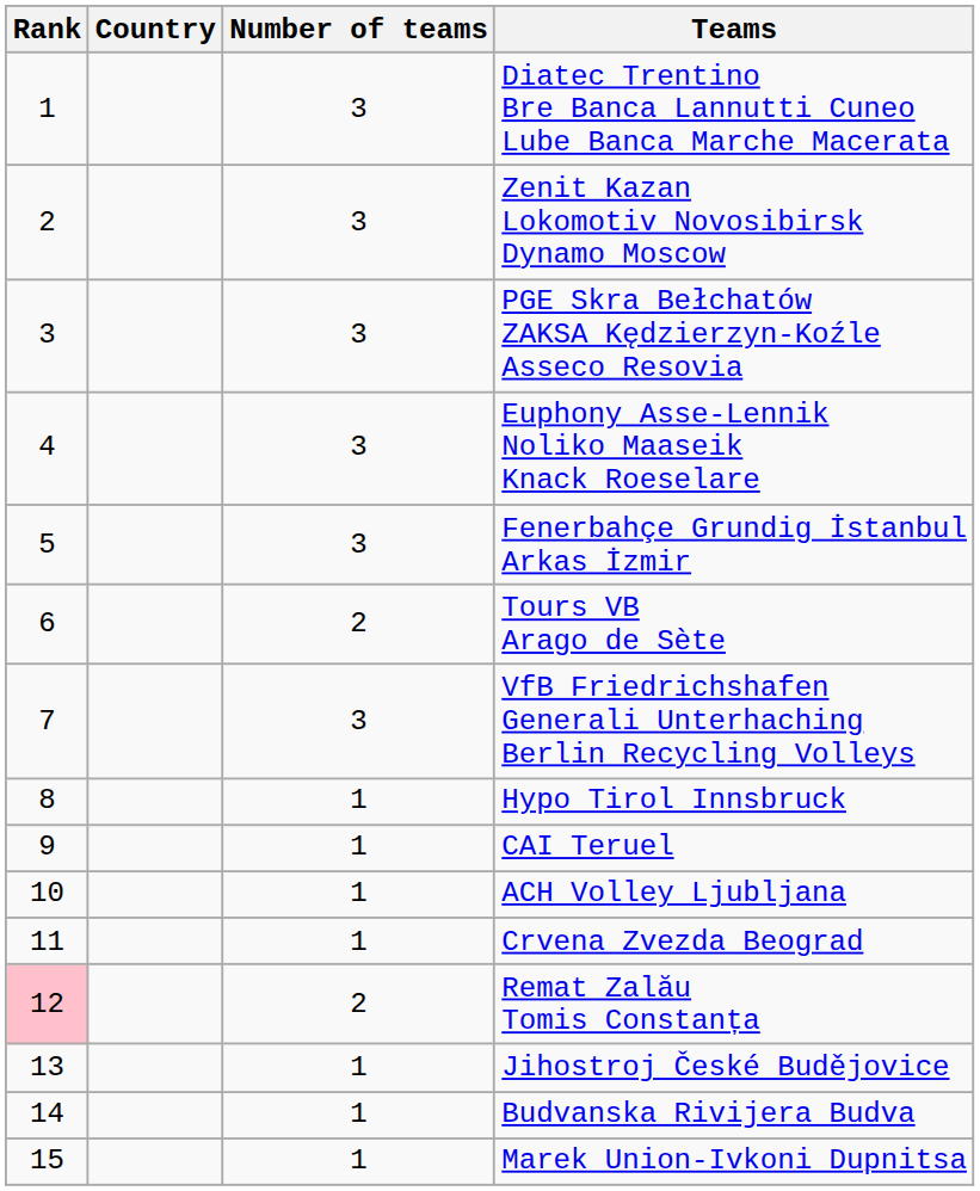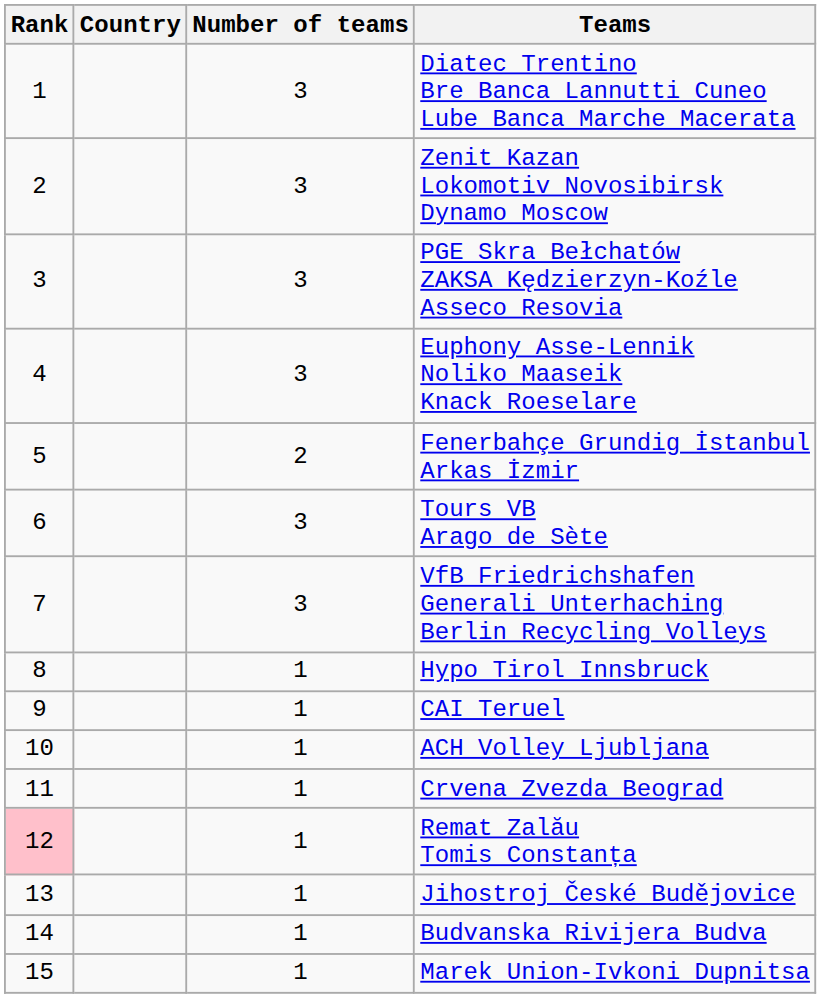Fenerbahçe Grundig İstanbul Arkas İzmir | Number of teams: 3 -> 2
Tours VB Arago de Sète | Number of teams: 2 -> 3
Remat Zalău Tomis Constanța | Number of teams: 2 -> 1
